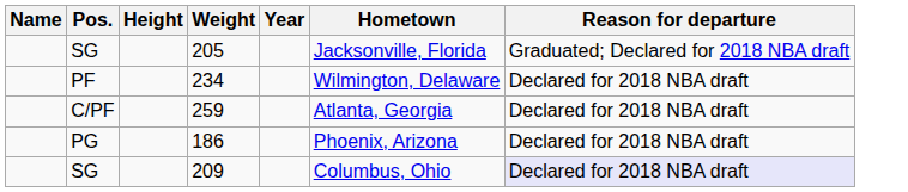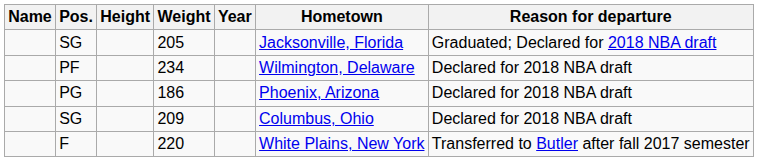- row: C/PF | 259 | Atlanta, Georgia | Declared for 2018 NBA draft
209 | Reason for departure: lavender background -> no background
+ row: F | 220 | White Plains, New York | Transferred to Butler after fall 2017 semester
